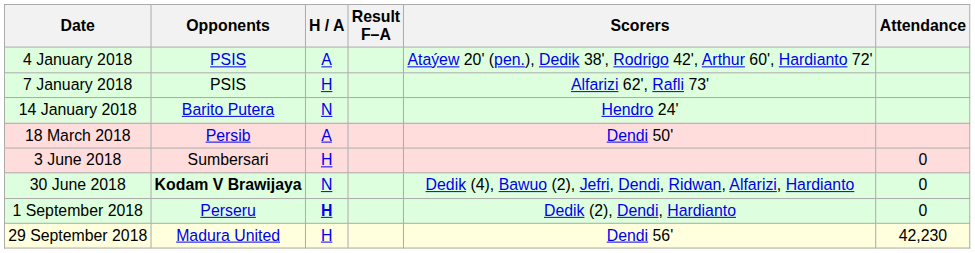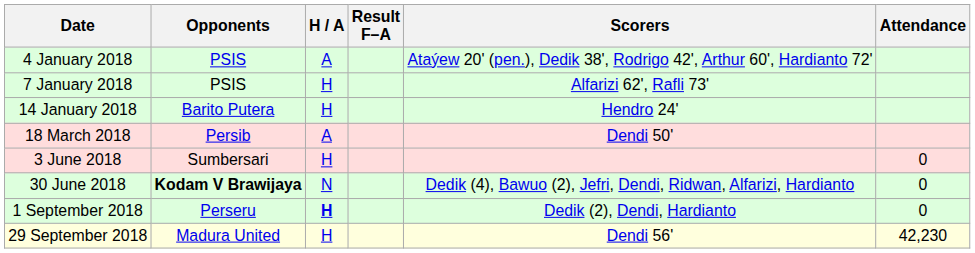14 January 2018 | H / A: N -> H
